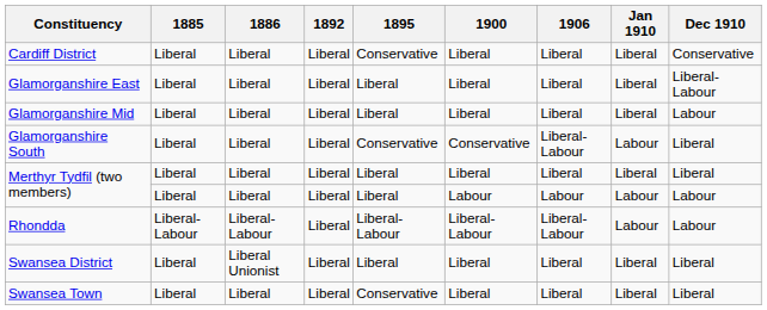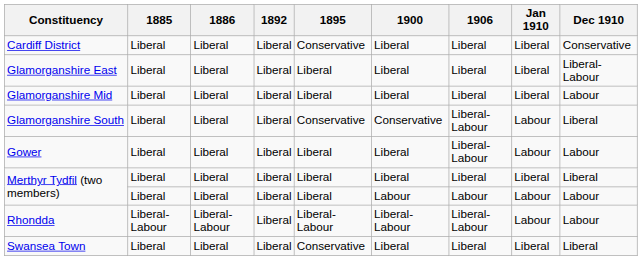+ row: Gower | Liberal | Liberal | Liberal | Liberal | Liberal | Liberal-Labour | Labour | Labour
- row: Swansea District | Liberal | Liberal Unionist | Liberal | Liberal | Liberal | Liberal | Liberal | Liberal
